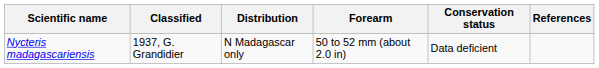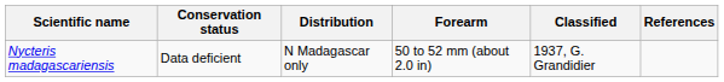columns swapped: Classified <-> Conservation status
